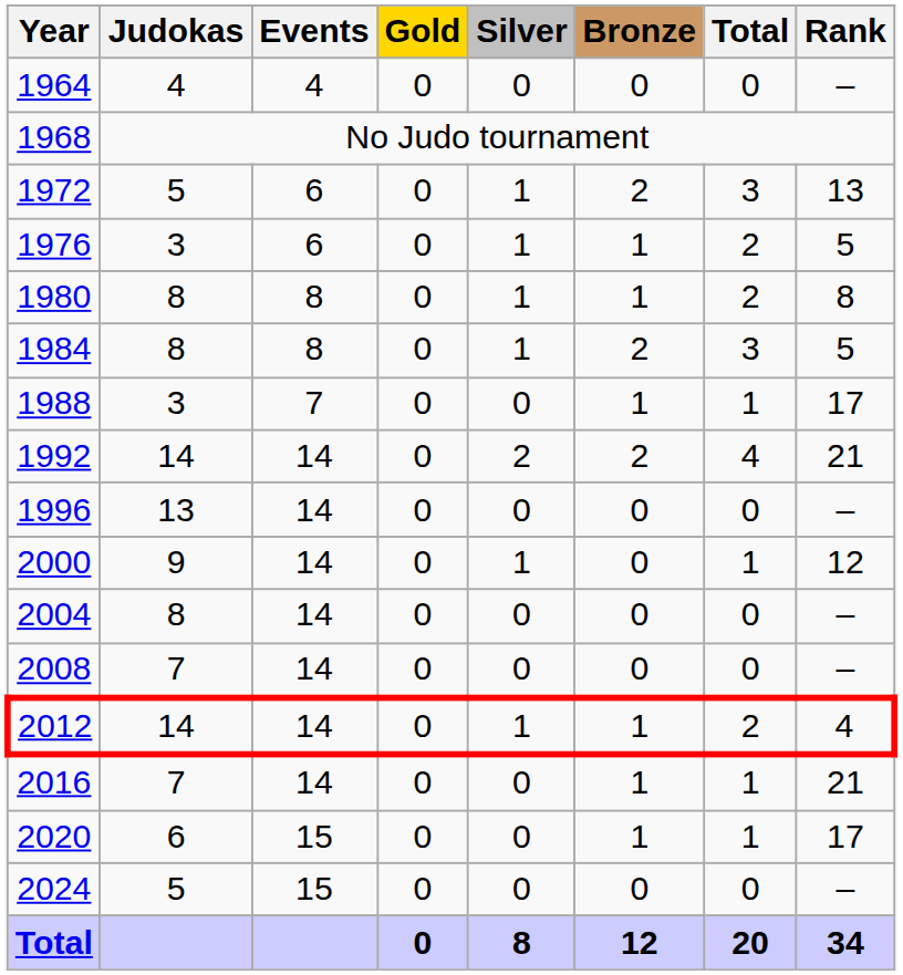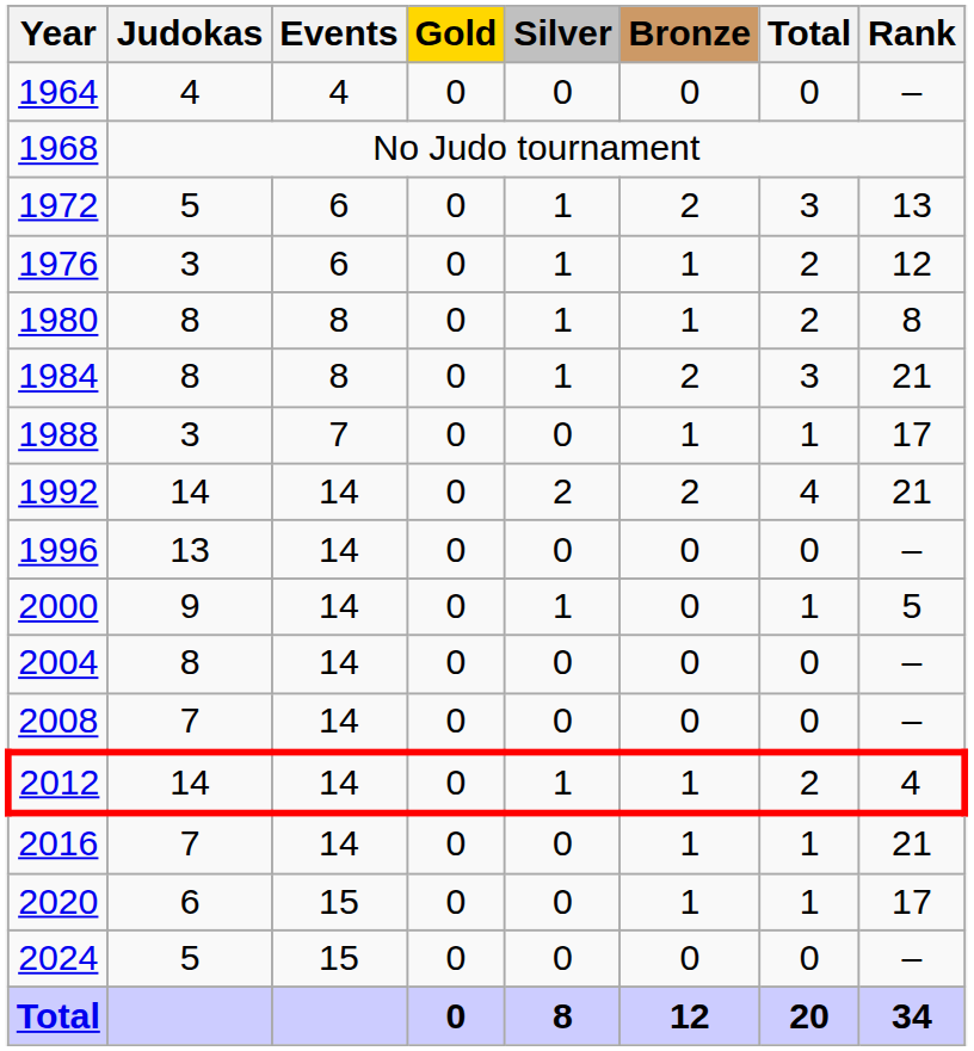1976 | Rank: 5 -> 12
1984 | Rank: 5 -> 21
2000 | Rank: 12 -> 5
